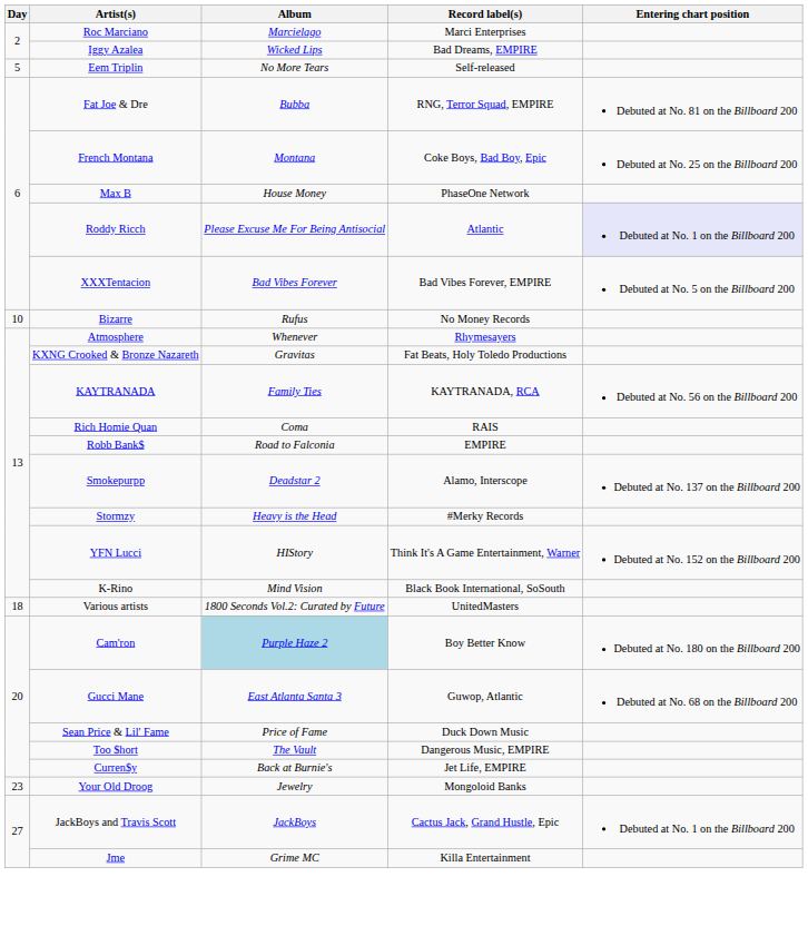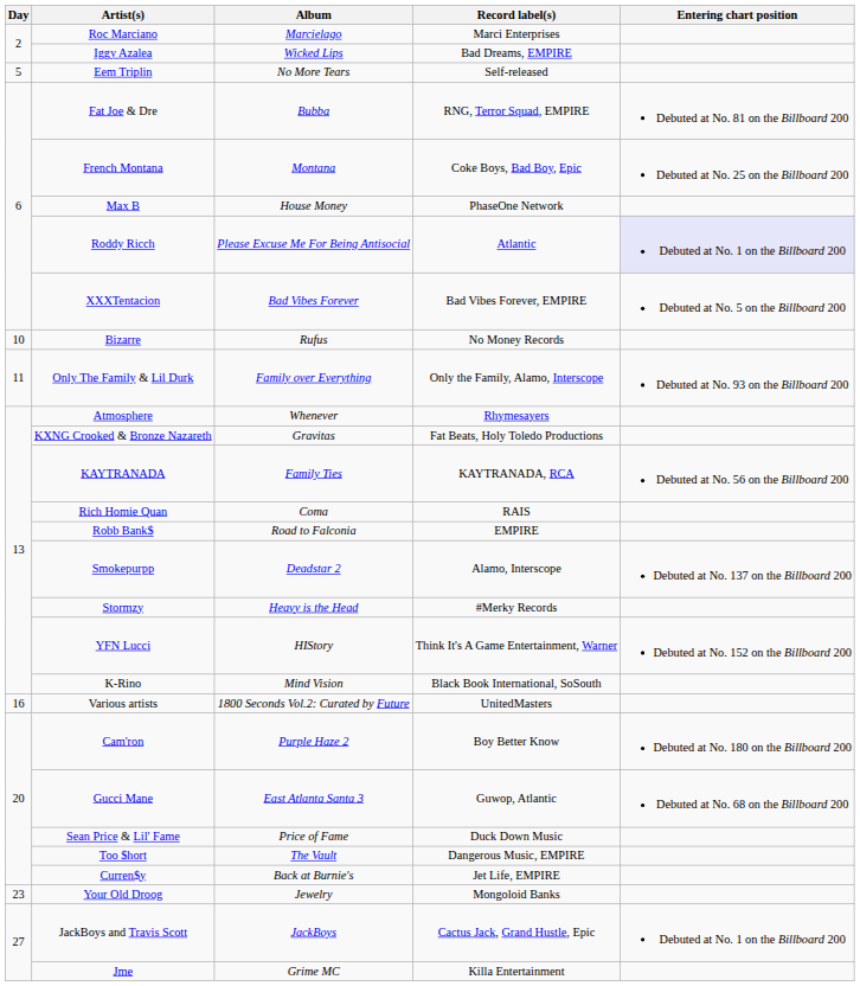+ row: 11 | Only The Family & Lil Durk | Family over Everything | Only the Family, Alamo, Interscope | Debuted at No. 93 on the Billboard 200
Various artists | Day: 18 -> 16
Cam'ron | Album: lightblue background -> no background
